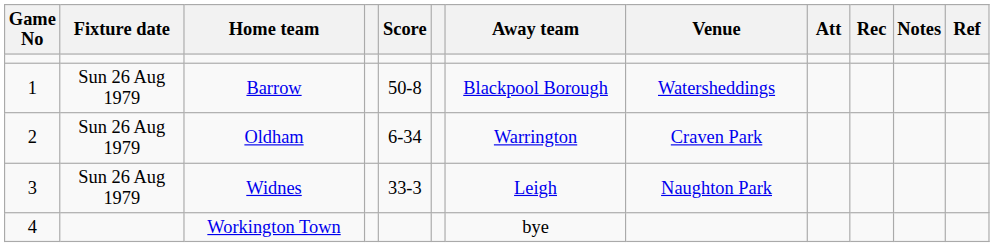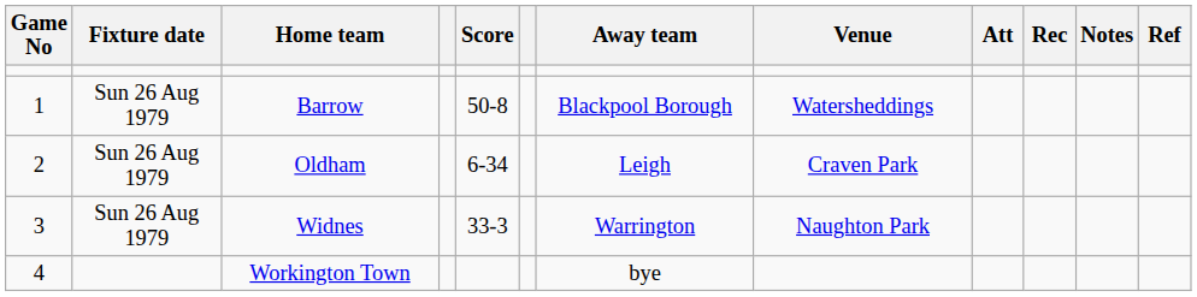Oldham | Away team: Warrington -> Leigh
Widnes | Away team: Leigh -> Warrington
